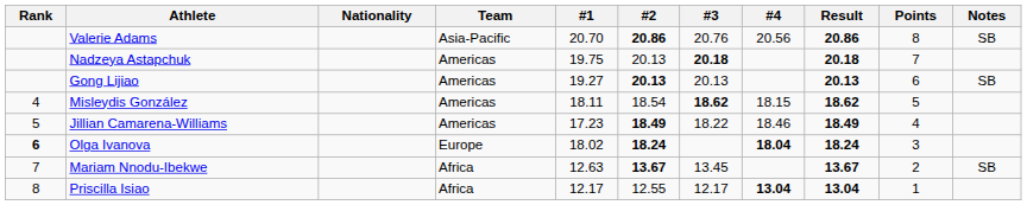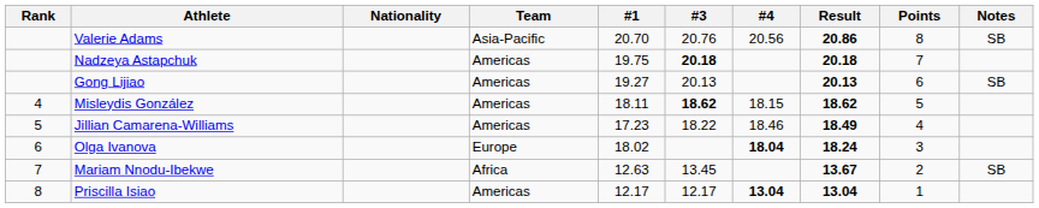- column: #2 | 20.86 | 20.13 | 20.13 | 18.54 | 18.49 | 18.24 | 13.67 | 12.55
Olga Ivanova | Rank: bold -> normal
Priscilla Isiao | Team: Africa -> Americas
